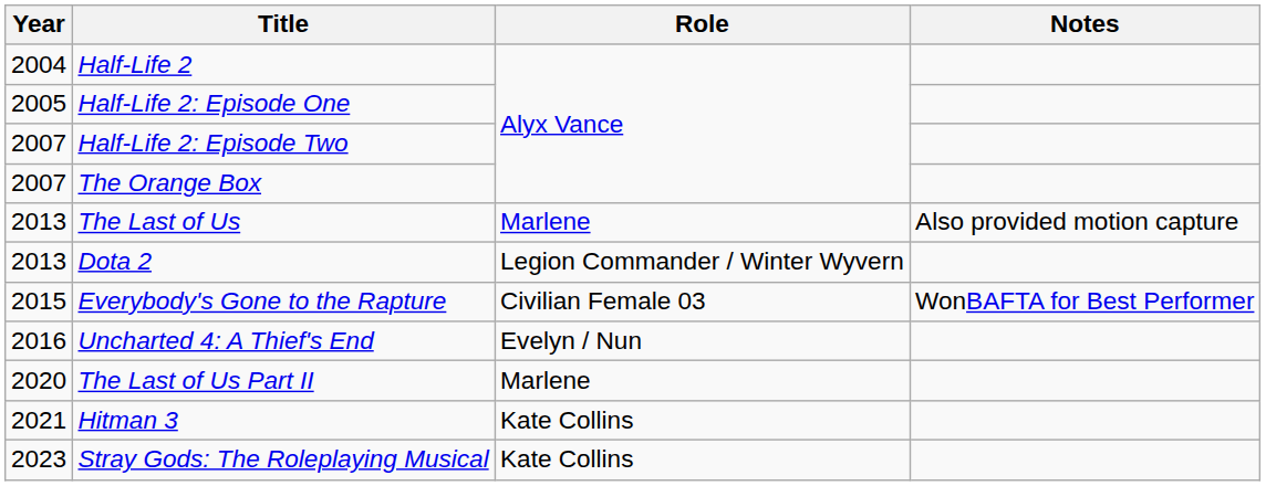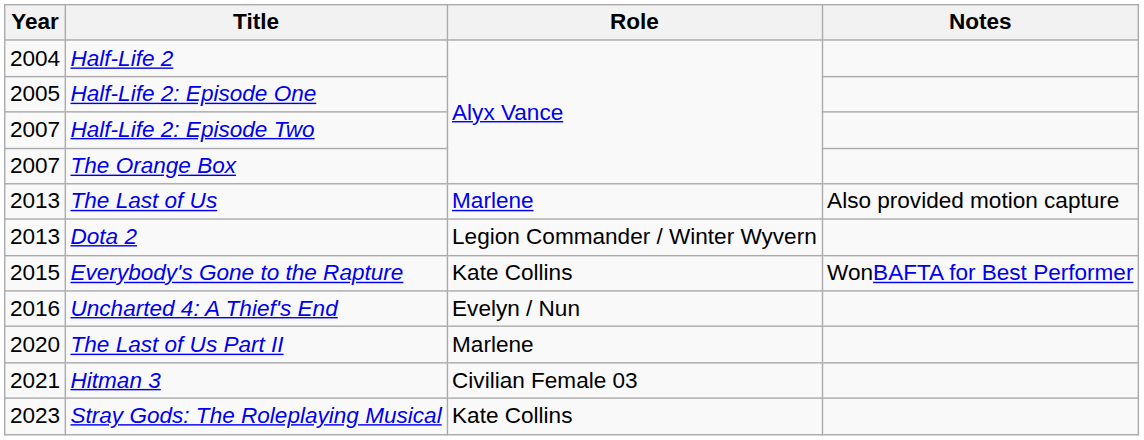Everybody's Gone to the Rapture | Role: Civilian Female 03 -> Kate Collins
Hitman 3 | Role: Kate Collins -> Civilian Female 03
